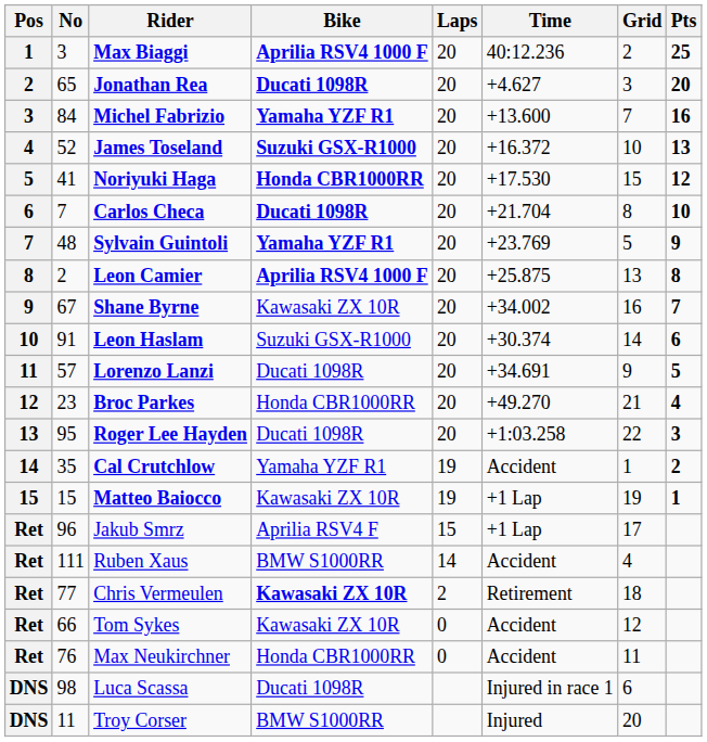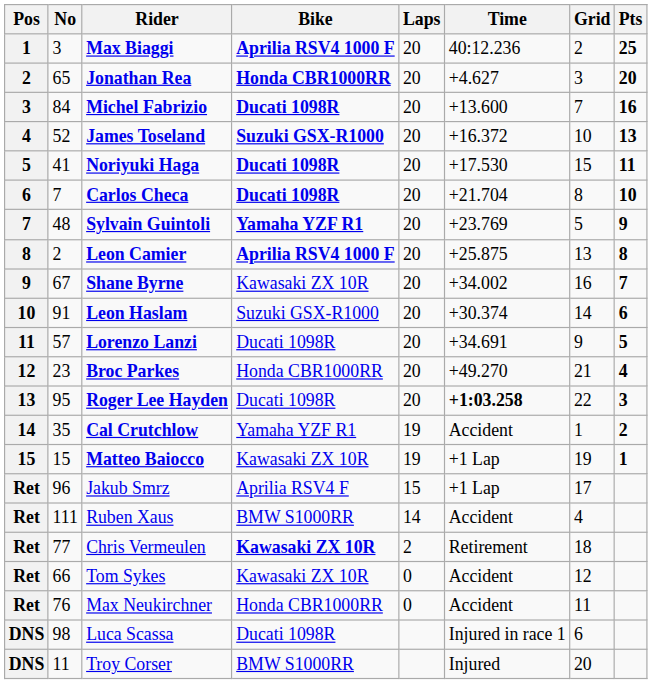Jonathan Rea | Bike: Ducati 1098R -> Honda CBR1000RR
Michel Fabrizio | Bike: Yamaha YZF R1 -> Ducati 1098R
Noriyuki Haga | Bike: Honda CBR1000RR -> Ducati 1098R
Noriyuki Haga | Pts: 12 -> 11
Roger Lee Hayden | Time: normal -> bold
